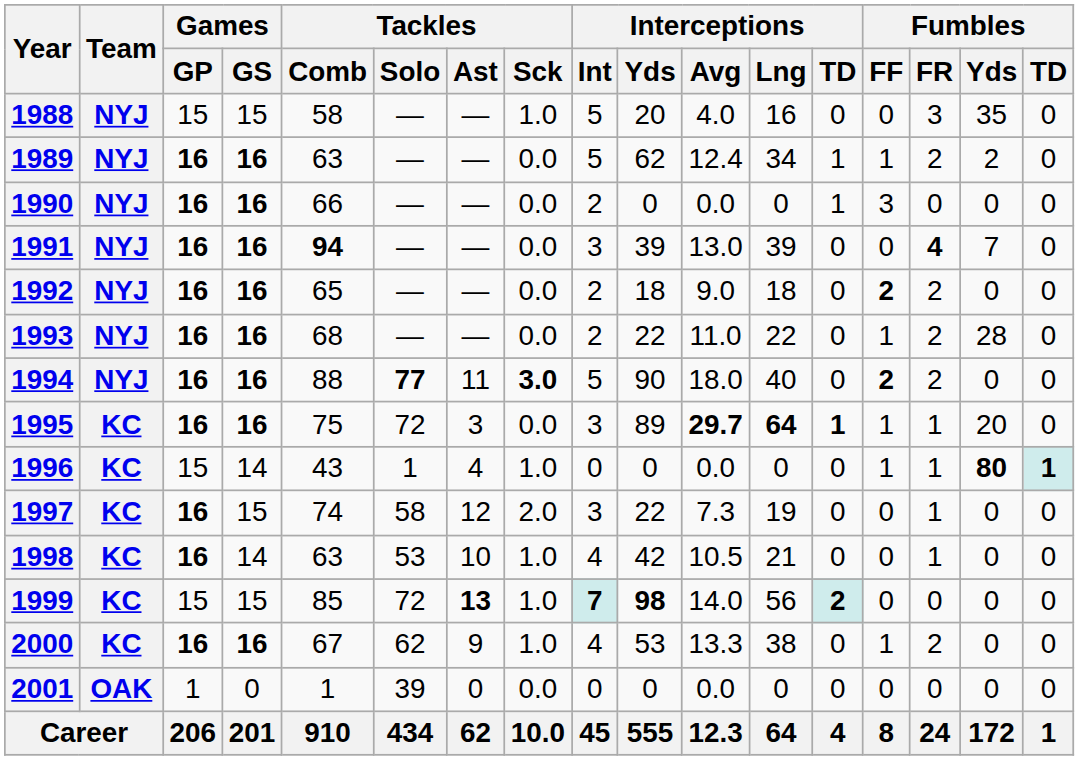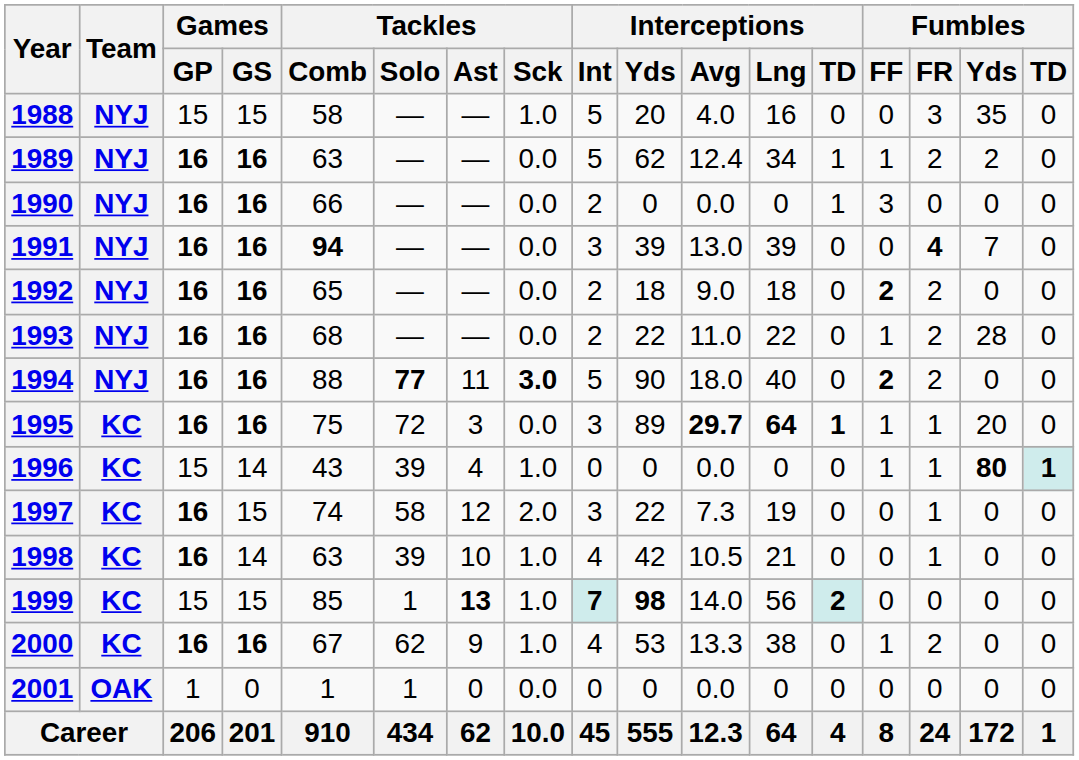1996 | Tackles / Solo: 1 -> 39
1998 | Tackles / Solo: 53 -> 39
1999 | Tackles / Solo: 72 -> 1
2001 | Tackles / Solo: 39 -> 1
